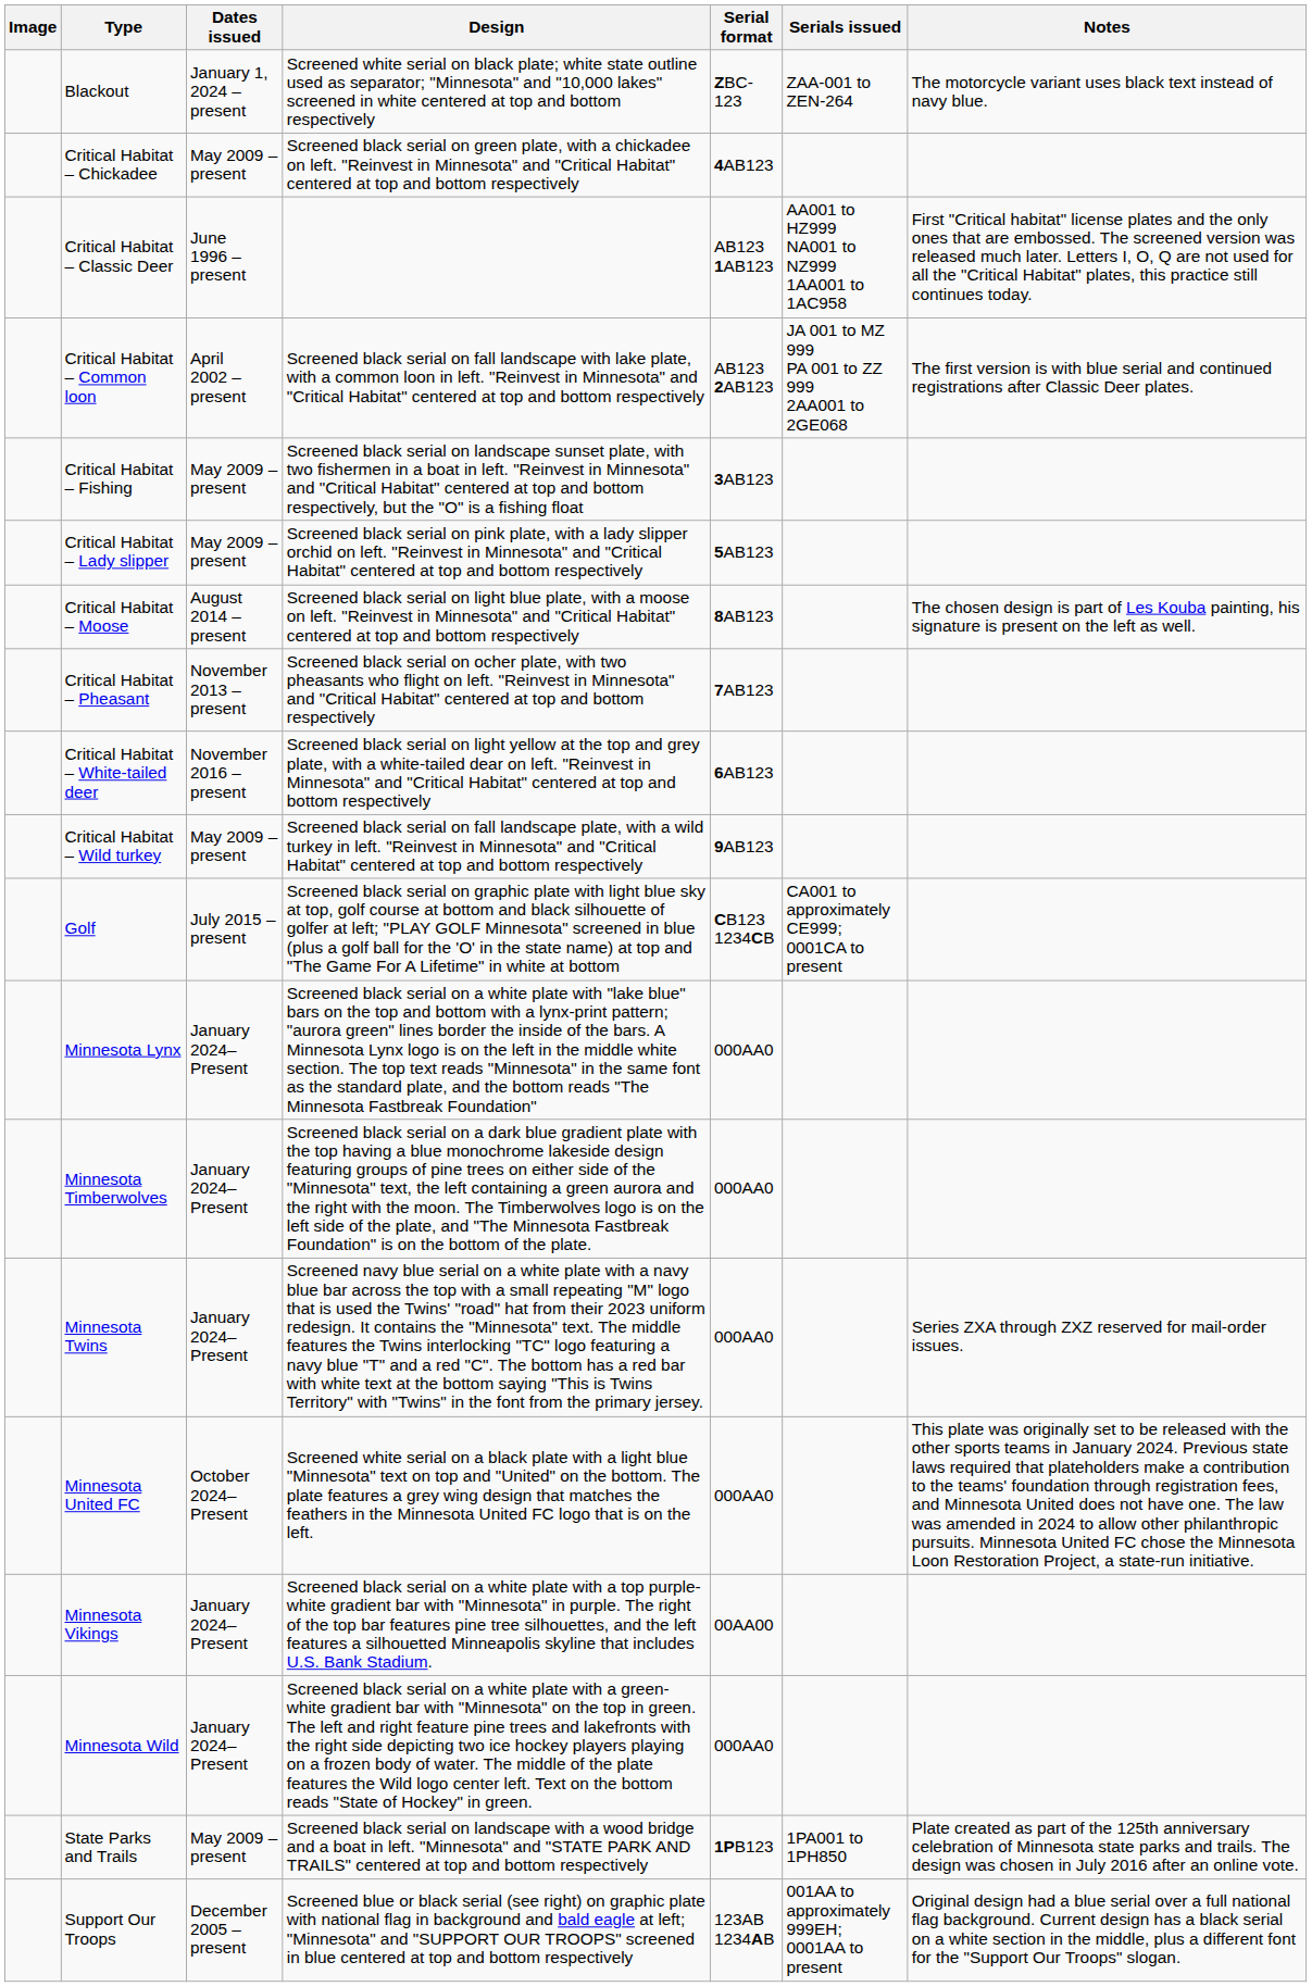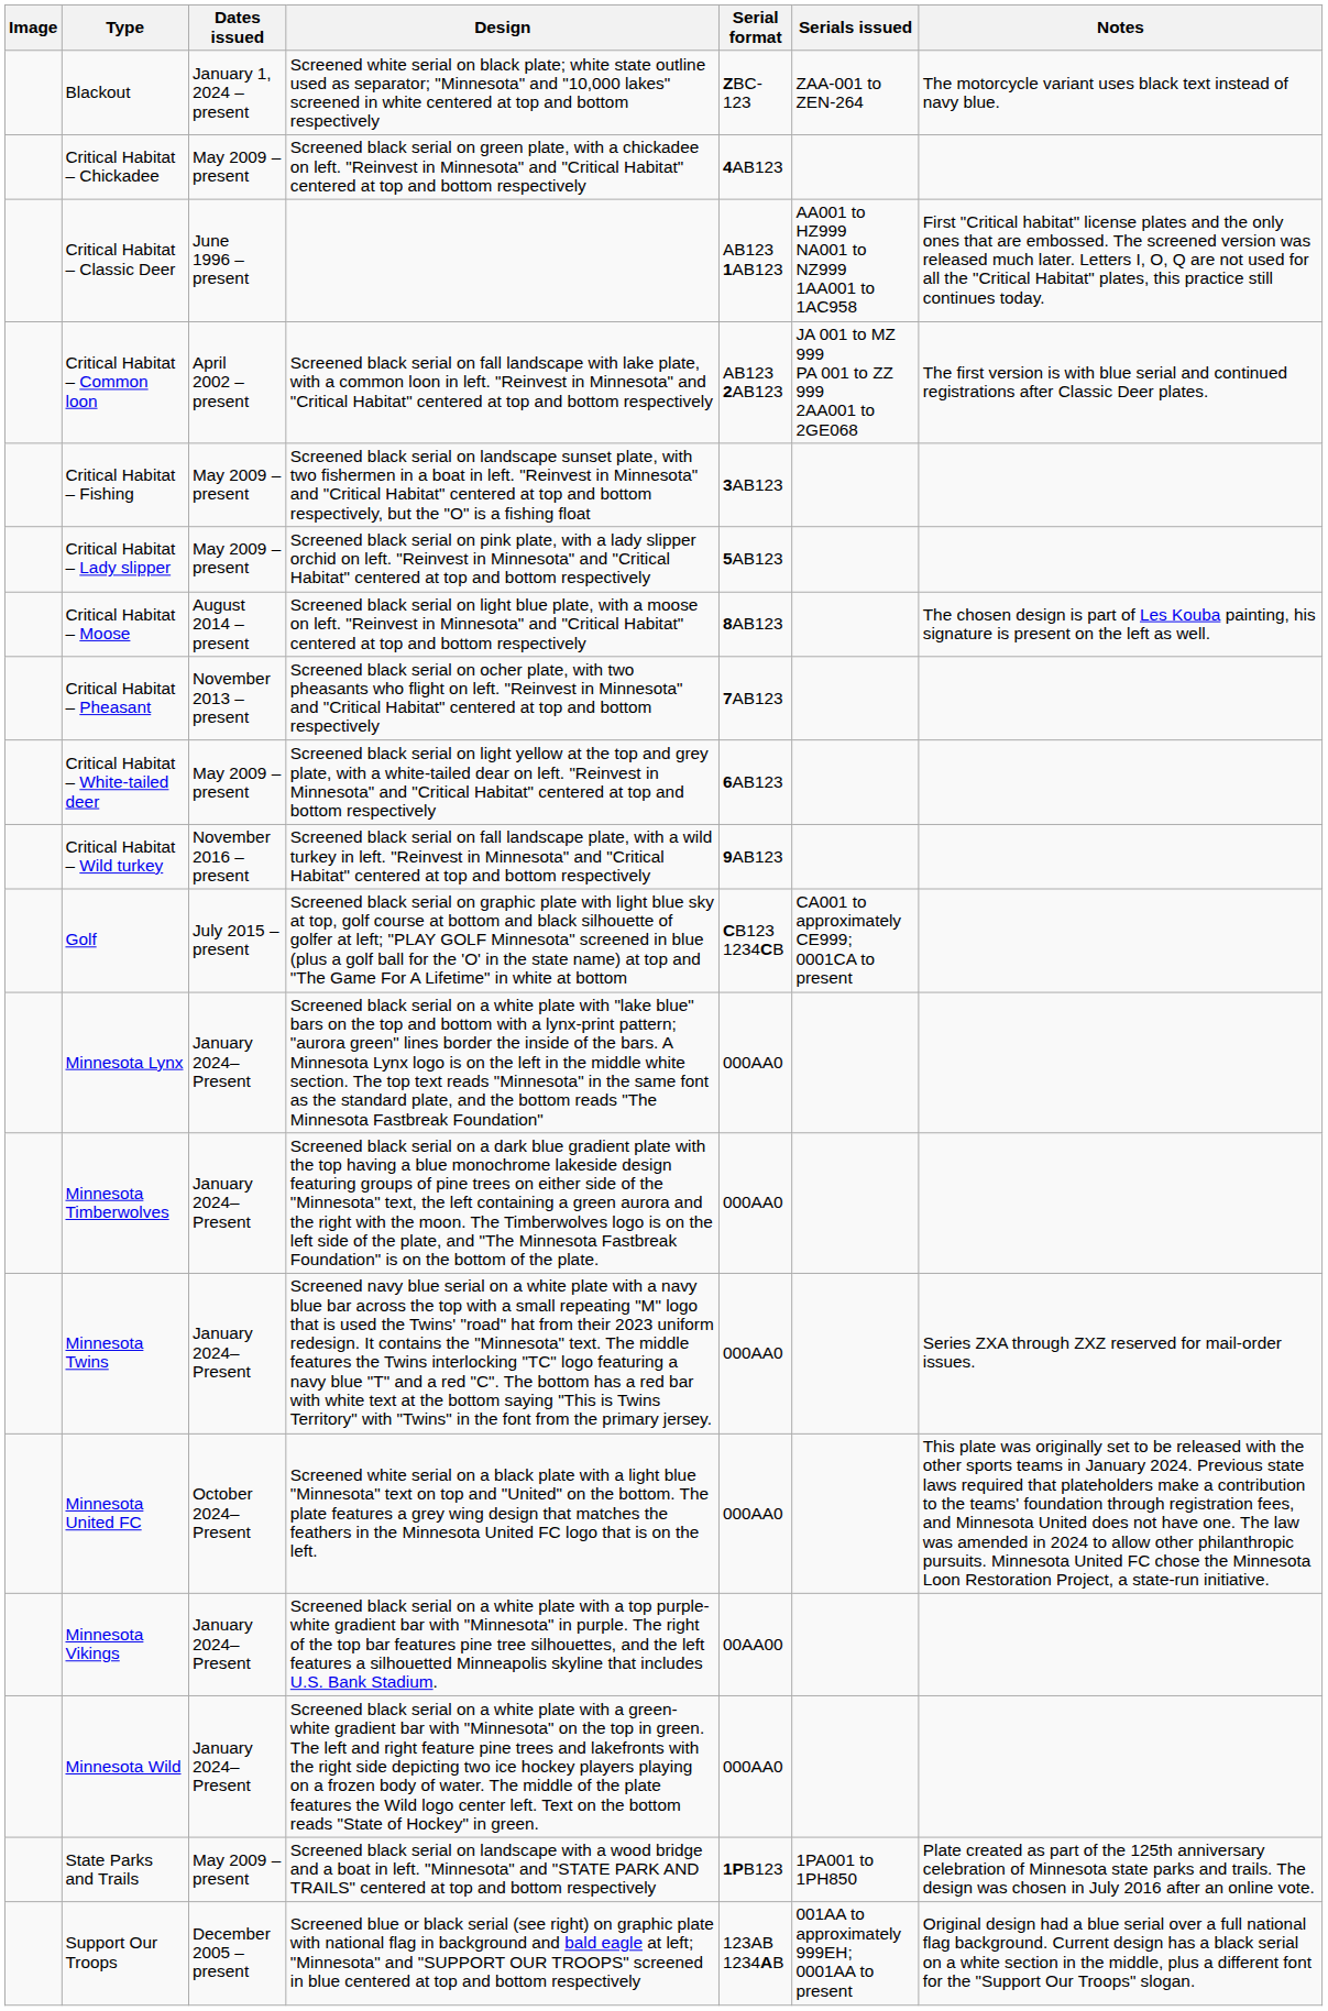Critical Habitat – White-tailed deer | Dates issued: November 2016 – present -> May 2009 – present
Critical Habitat – Wild turkey | Dates issued: May 2009 – present -> November 2016 – present
